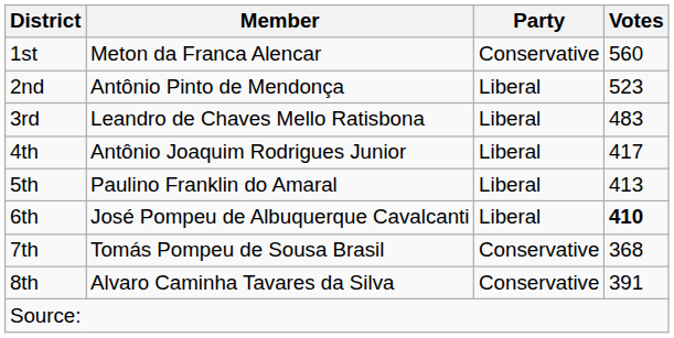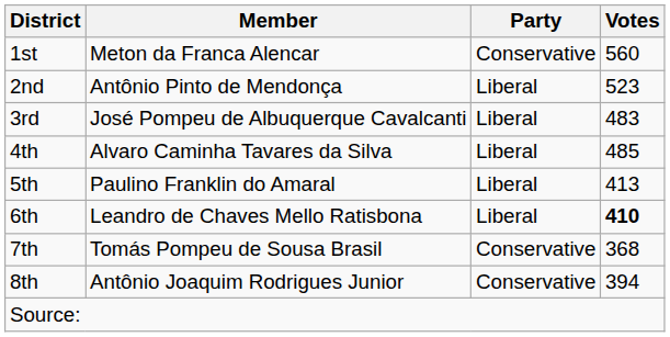3rd | Member: Leandro de Chaves Mello Ratisbona -> José Pompeu de Albuquerque Cavalcanti
4th | Member: Antônio Joaquim Rodrigues Junior -> Alvaro Caminha Tavares da Silva
4th | Votes: 417 -> 485
6th | Member: José Pompeu de Albuquerque Cavalcanti -> Leandro de Chaves Mello Ratisbona
8th | Member: Alvaro Caminha Tavares da Silva -> Antônio Joaquim Rodrigues Junior
8th | Votes: 391 -> 394
